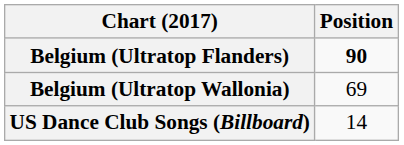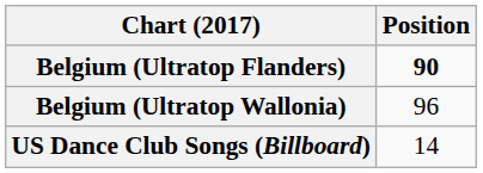Belgium (Ultratop Wallonia) | Position: 69 -> 96
